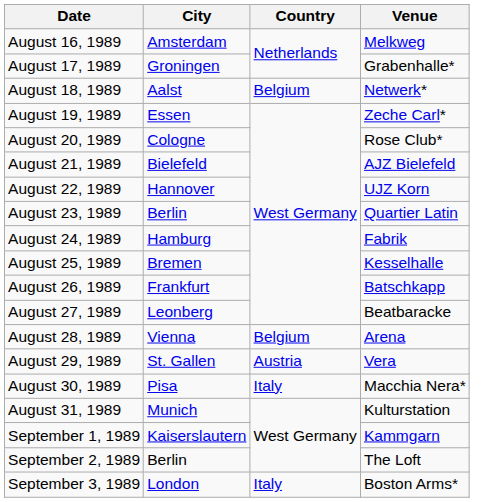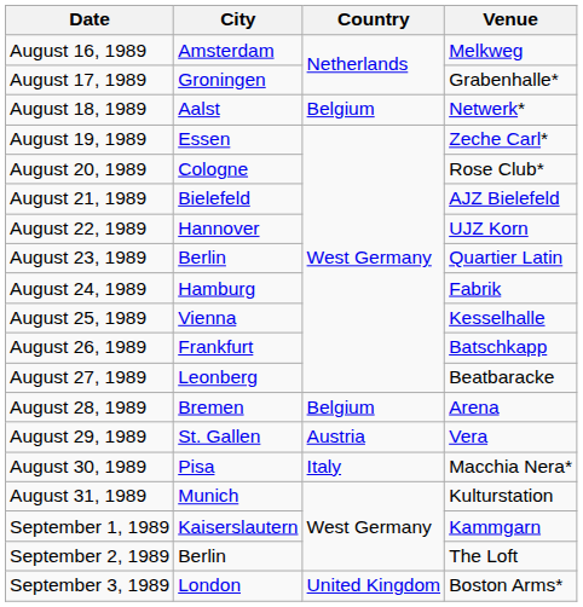August 25, 1989 | City: Bremen -> Vienna
August 28, 1989 | City: Vienna -> Bremen
September 3, 1989 | Country: Italy -> United Kingdom
